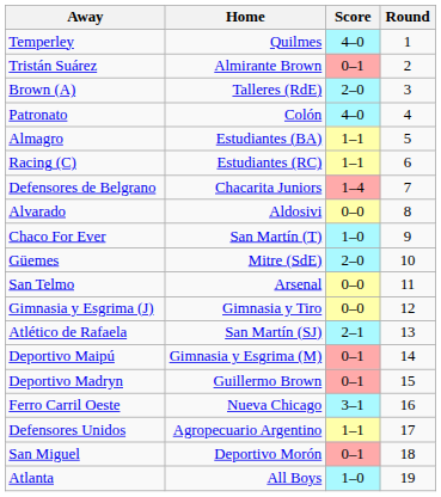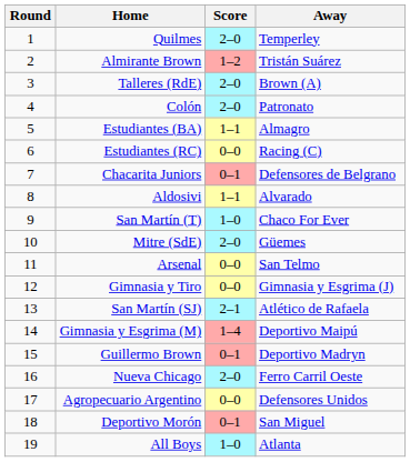columns swapped: Round <-> Away
Quilmes | Score: 4–0 -> 2–0
Almirante Brown | Score: 0–1 -> 1–2
Colón | Score: 4–0 -> 2–0
Estudiantes (RC) | Score: 1–1 -> 0–0
Chacarita Juniors | Score: 1–4 -> 0–1
Aldosivi | Score: 0–0 -> 1–1
Gimnasia y Esgrima (M) | Score: 0–1 -> 1–4
Nueva Chicago | Score: 3–1 -> 2–0
Agropecuario Argentino | Score: 1–1 -> 0–0
